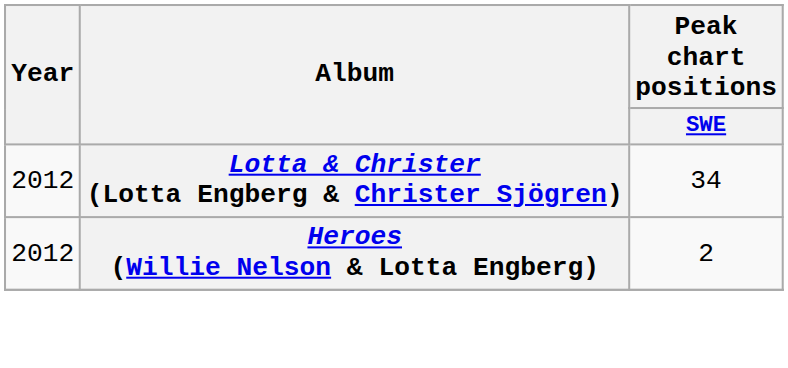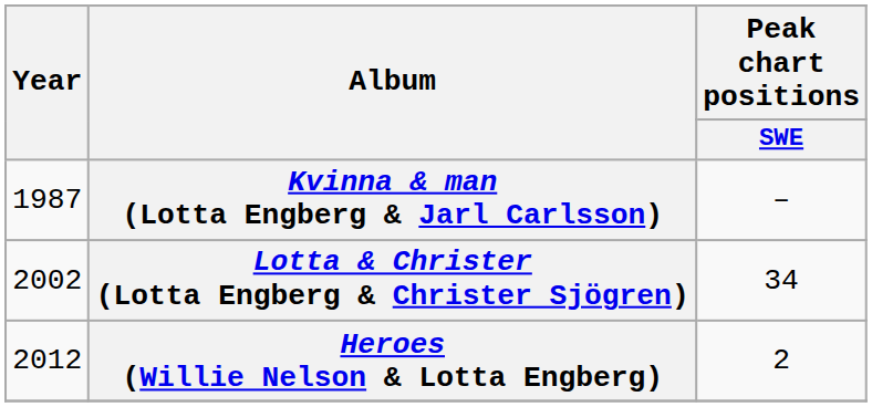+ row: 1987 | Kvinna & man (Lotta Engberg & Jarl Carlsson) | –
Lotta & Christer (Lotta Engberg & Christer Sjögren) | Year: 2012 -> 2002
